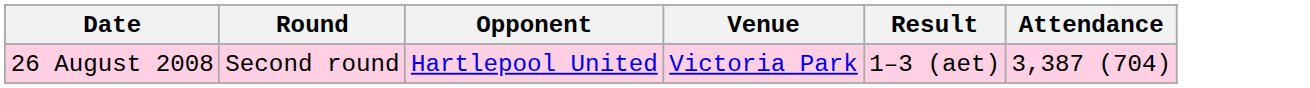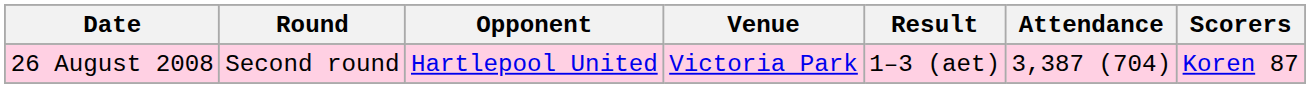+ column: Scorers | Koren 87
